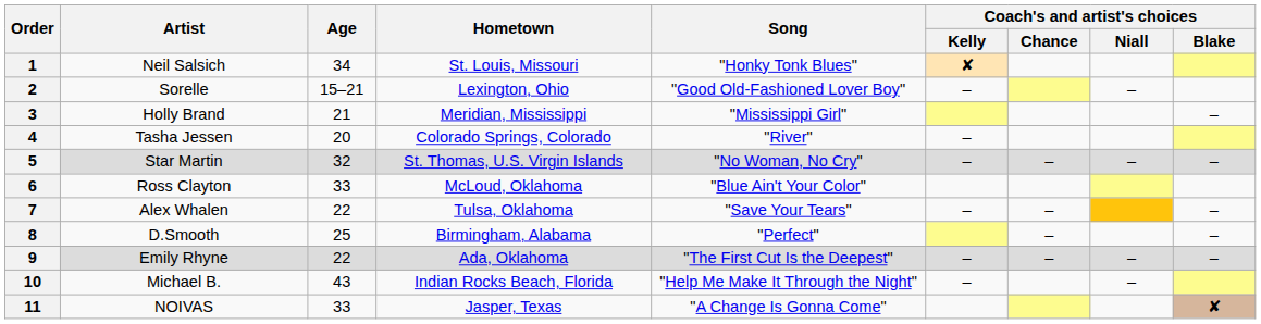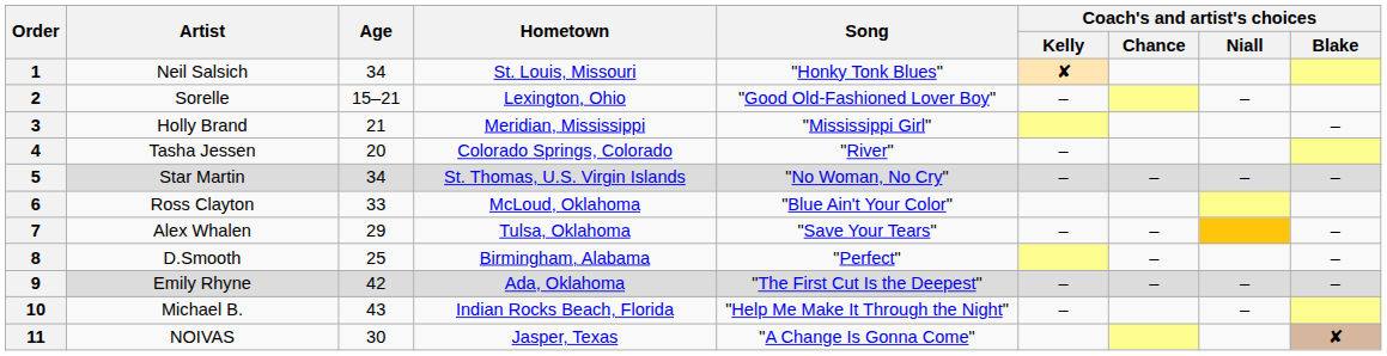5 | Age: 32 -> 34
7 | Age: 22 -> 29
9 | Age: 22 -> 42
11 | Age: 33 -> 30
